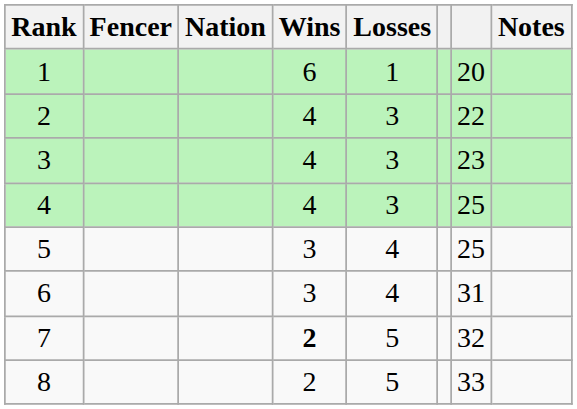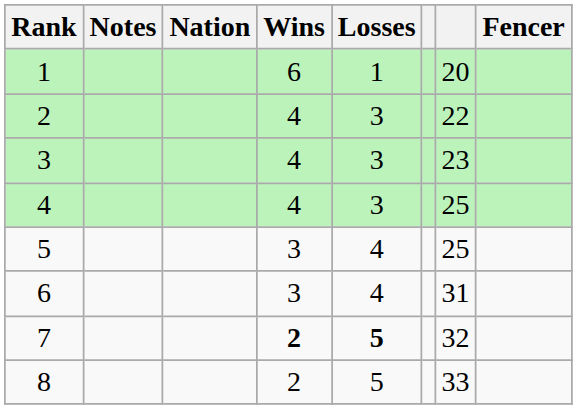columns swapped: Fencer <-> Notes
7 | Losses: normal -> bold
